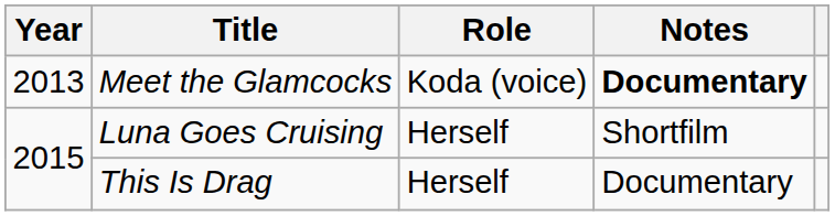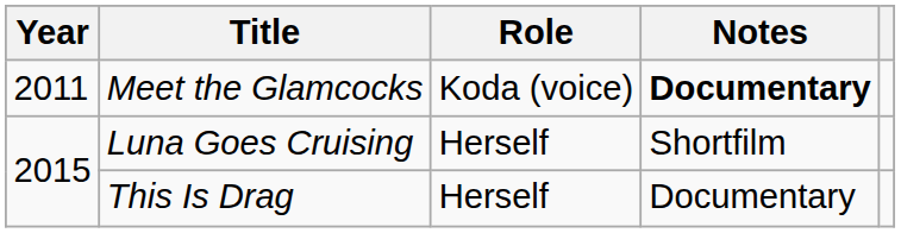Meet the Glamcocks | Year: 2013 -> 2011
